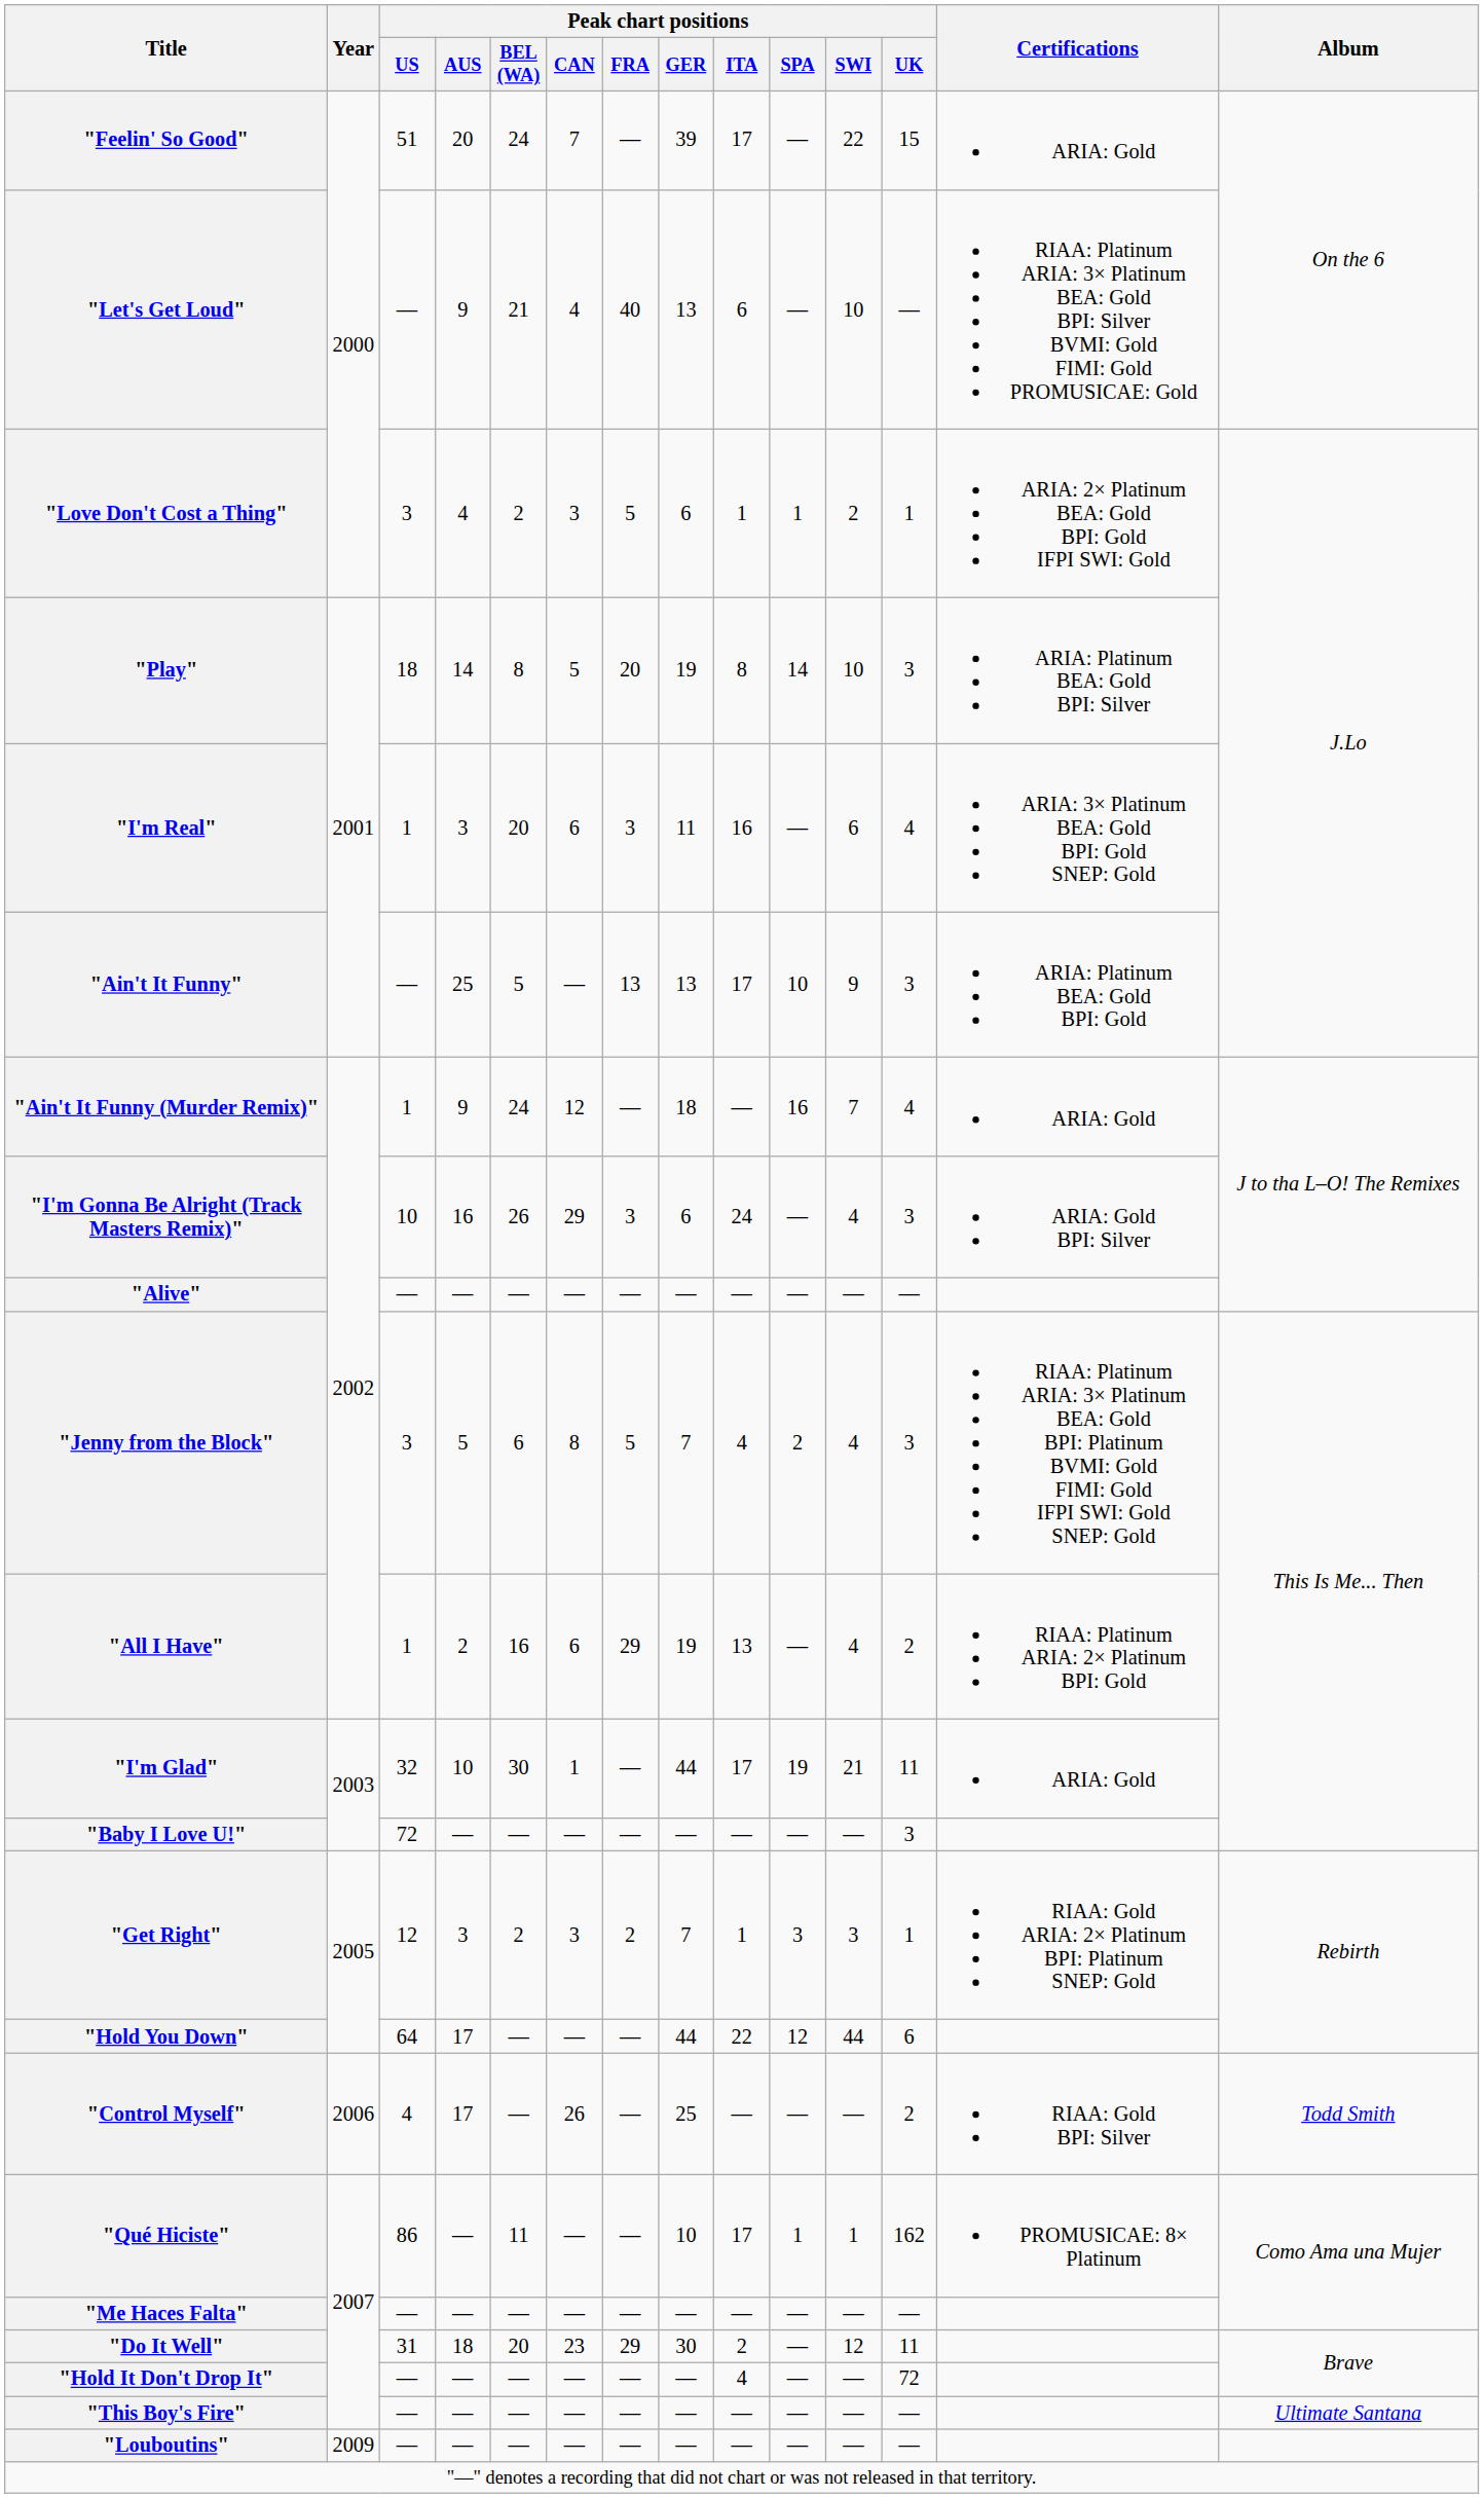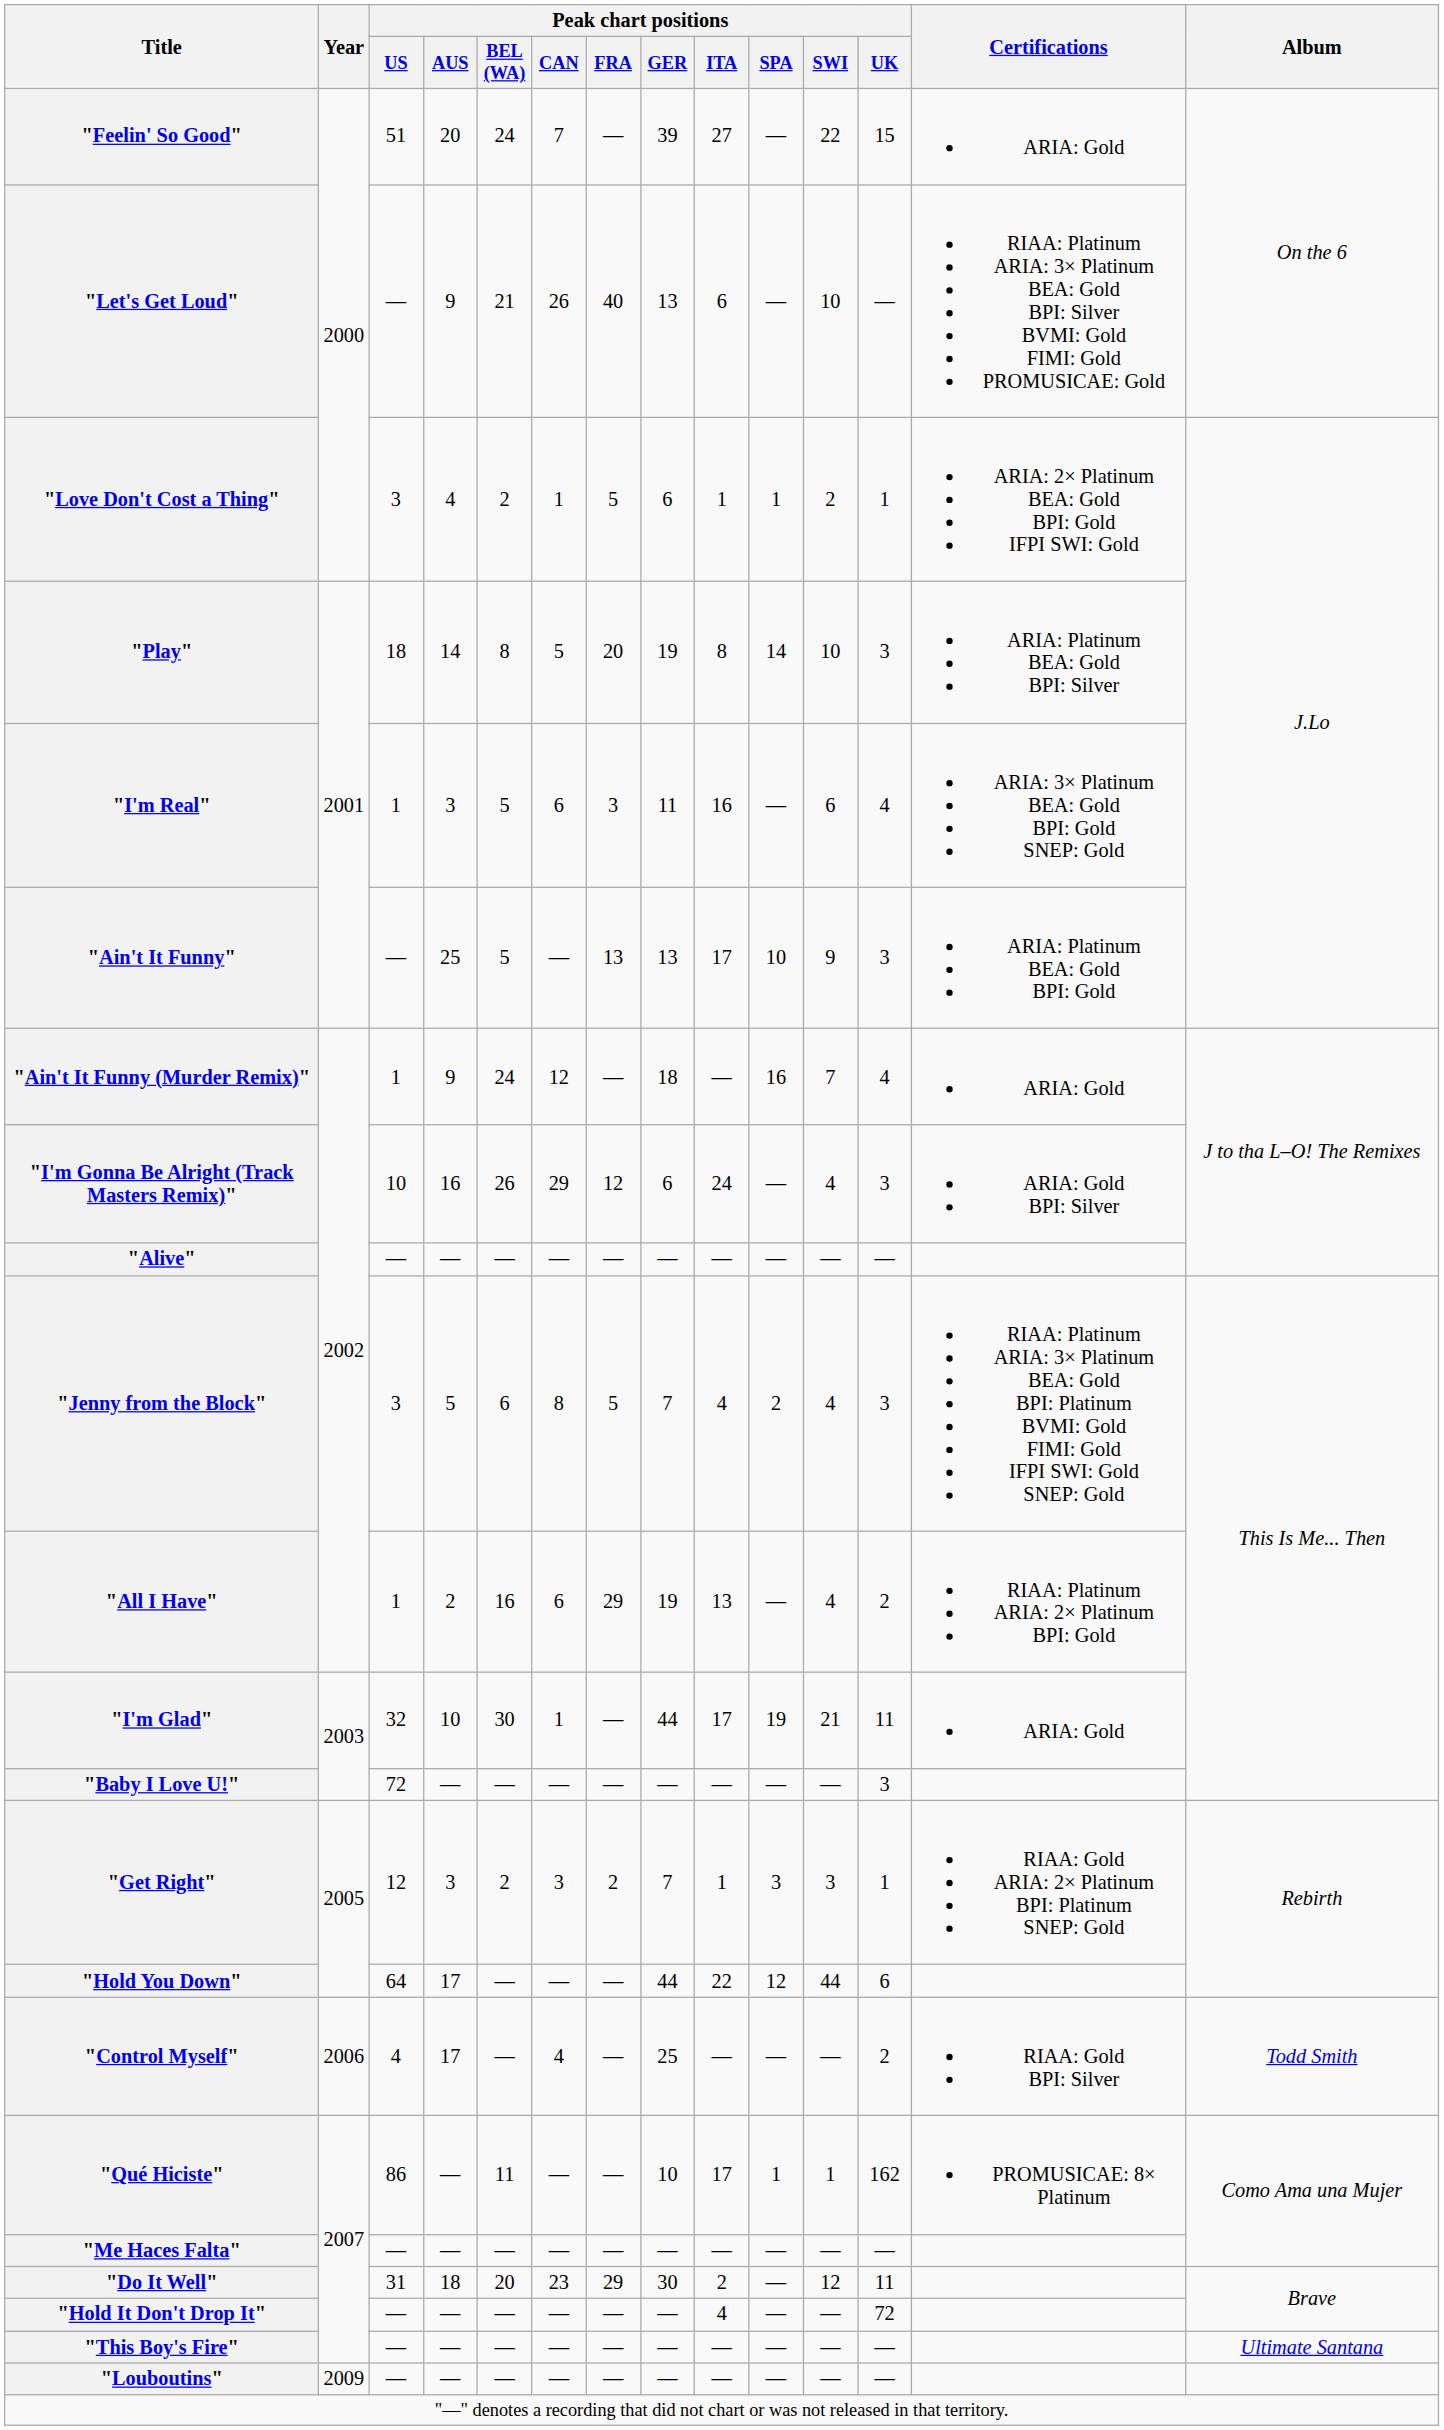"Feelin' So Good" | Peak chart positions / ITA: 17 -> 27
"Let's Get Loud" | Peak chart positions / CAN: 4 -> 26
"Love Don't Cost a Thing" | Peak chart positions / CAN: 3 -> 1
"I'm Real" | Peak chart positions / BEL (WA): 20 -> 5
"I'm Gonna Be Alright (Track Masters Remix)" | Peak chart positions / FRA: 3 -> 12
"Control Myself" | Peak chart positions / CAN: 26 -> 4
